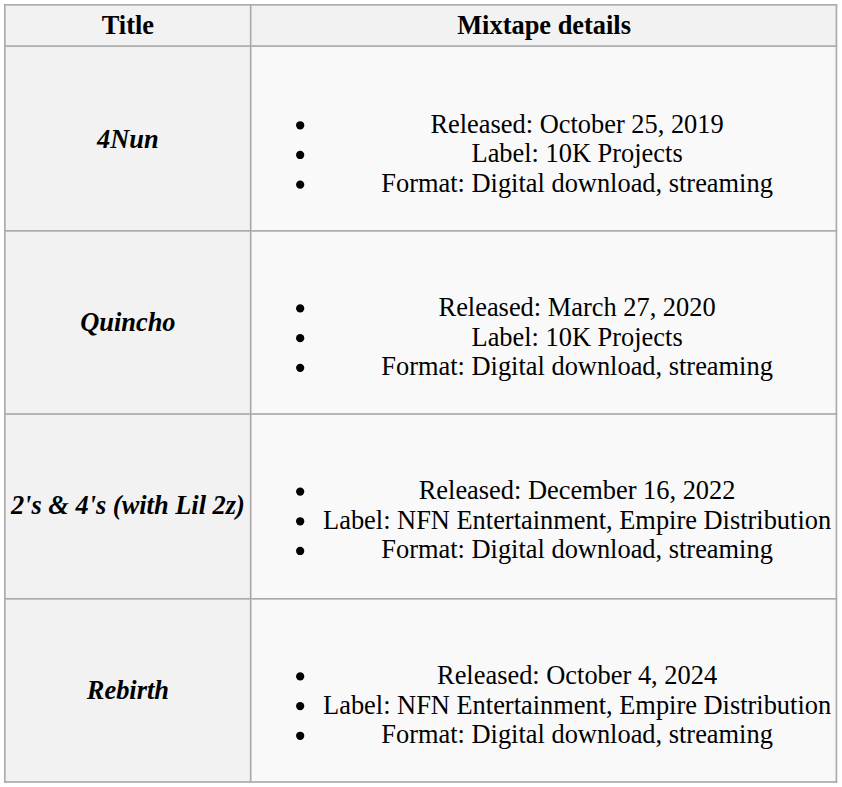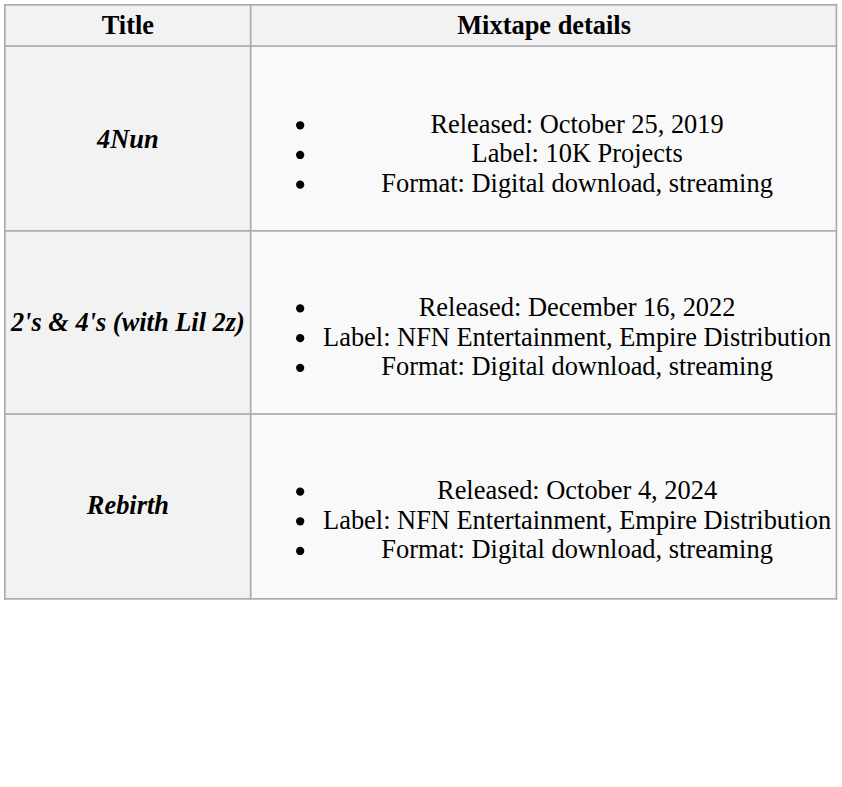- row: Quincho | Released: March 27, 2020 Label: 10K Projects Format: Digital download, streaming
